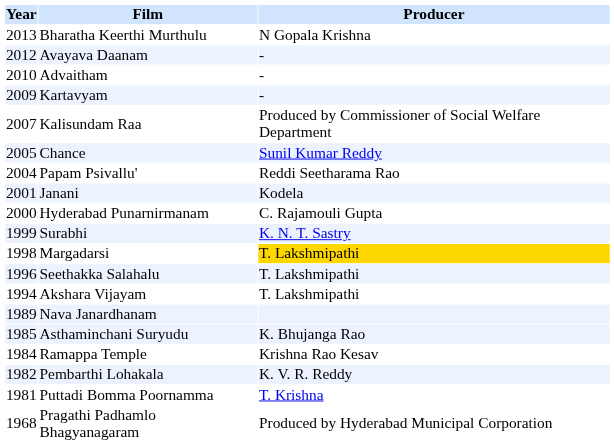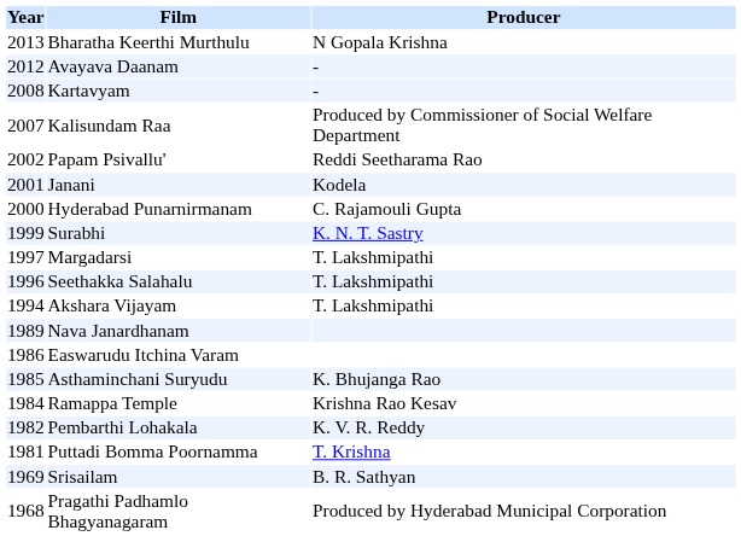- row: 2010 | Advaitham | -
Kartavyam | Year: 2009 -> 2008
- row: 2005 | Chance | Sunil Kumar Reddy
Papam Psivallu' | Year: 2004 -> 2002
Margadarsi | Year: 1998 -> 1997
Margadarsi | Producer: gold background -> no background
+ row: 1986 | Easwarudu Itchina Varam
+ row: 1969 | Srisailam | B. R. Sathyan
